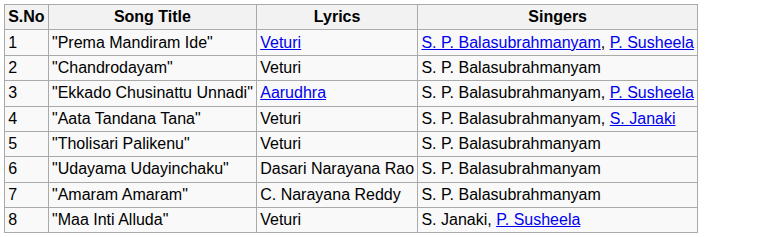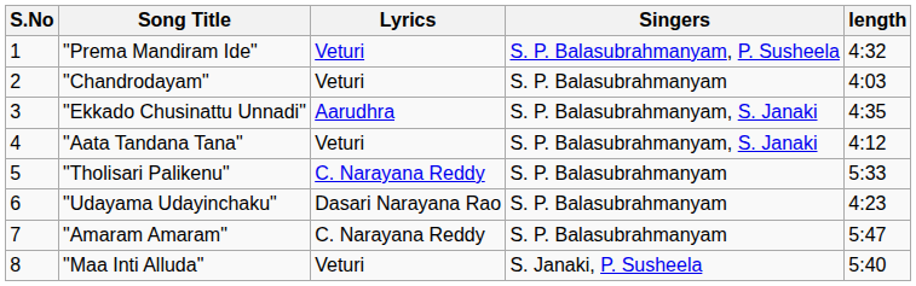+ column: length | 4:32 | 4:03 | 4:35 | 4:12 | 5:33 | 4:23 | 5:47 | 5:40
"Ekkado Chusinattu Unnadi" | Singers: S. P. Balasubrahmanyam, P. Susheela -> S. P. Balasubrahmanyam, S. Janaki
"Tholisari Palikenu" | Lyrics: Veturi -> C. Narayana Reddy
